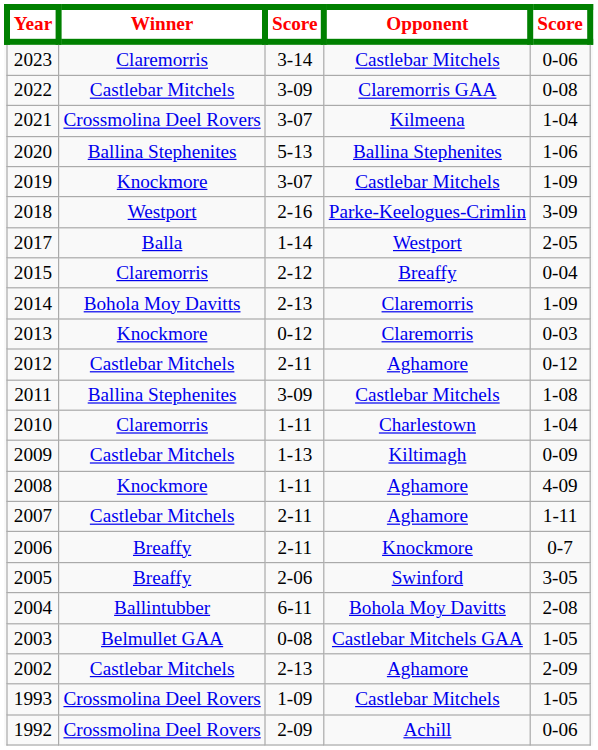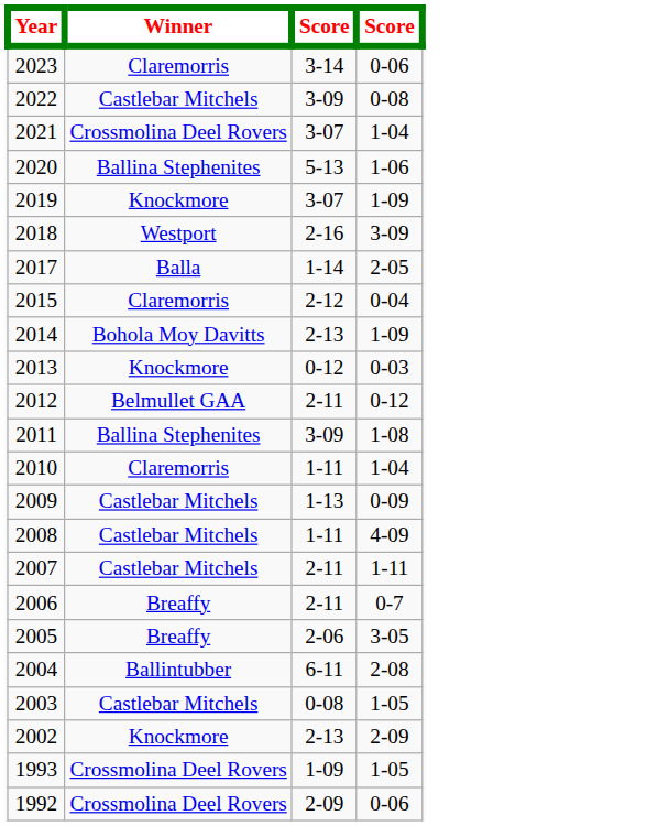- column: Opponent | Castlebar Mitchels | Claremorris GAA | Kilmeena | Ballina Stephenites | Castlebar Mitchels | Parke-Keelogues-Crimlin | Westport | Breaffy | Claremorris | Claremorris | Aghamore | Castlebar Mitchels | Charlestown | Kiltimagh | Aghamore | Aghamore | Knockmore | Swinford | Bohola Moy Davitts | Castlebar Mitchels GAA | Aghamore | Castlebar Mitchels | Achill
2012 | Winner: Castlebar Mitchels -> Belmullet GAA
2008 | Winner: Knockmore -> Castlebar Mitchels
2003 | Winner: Belmullet GAA -> Castlebar Mitchels
2002 | Winner: Castlebar Mitchels -> Knockmore
